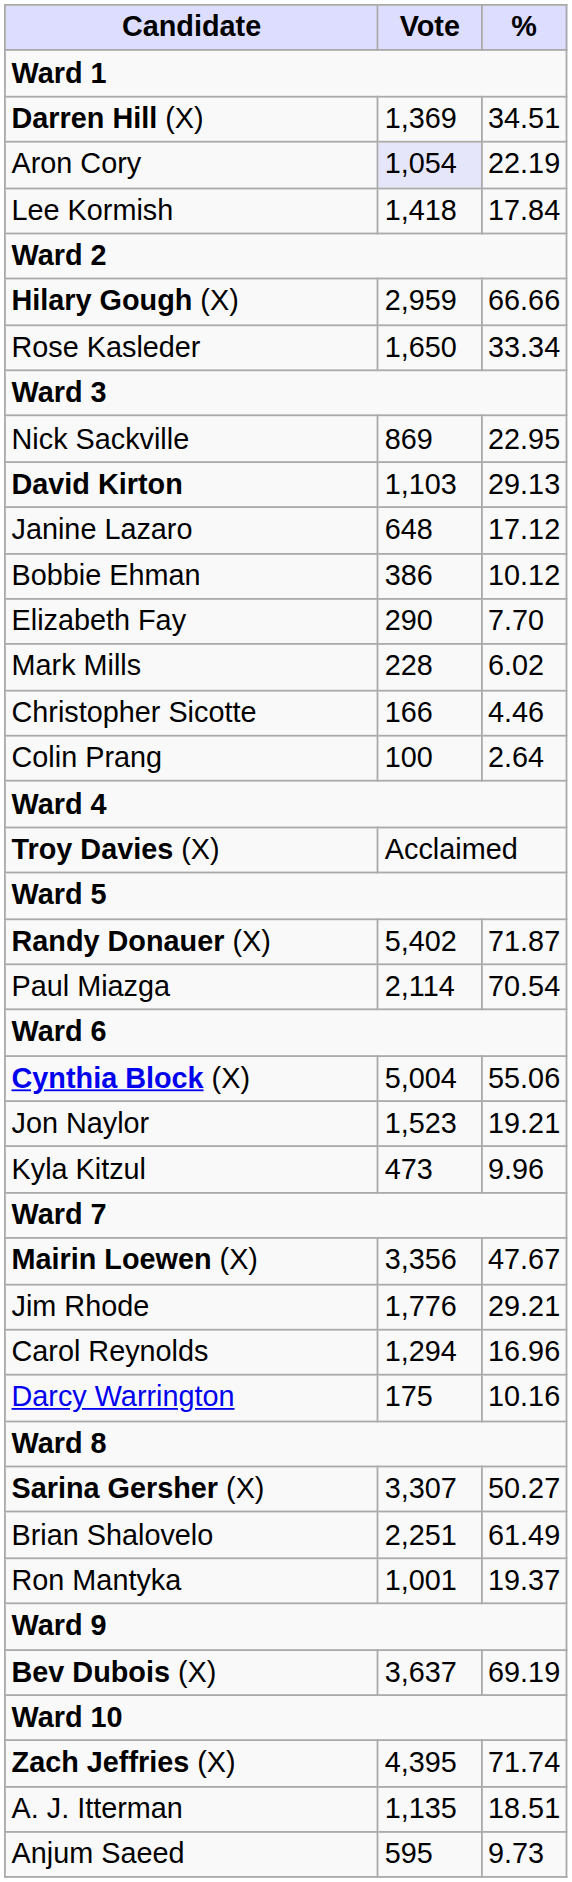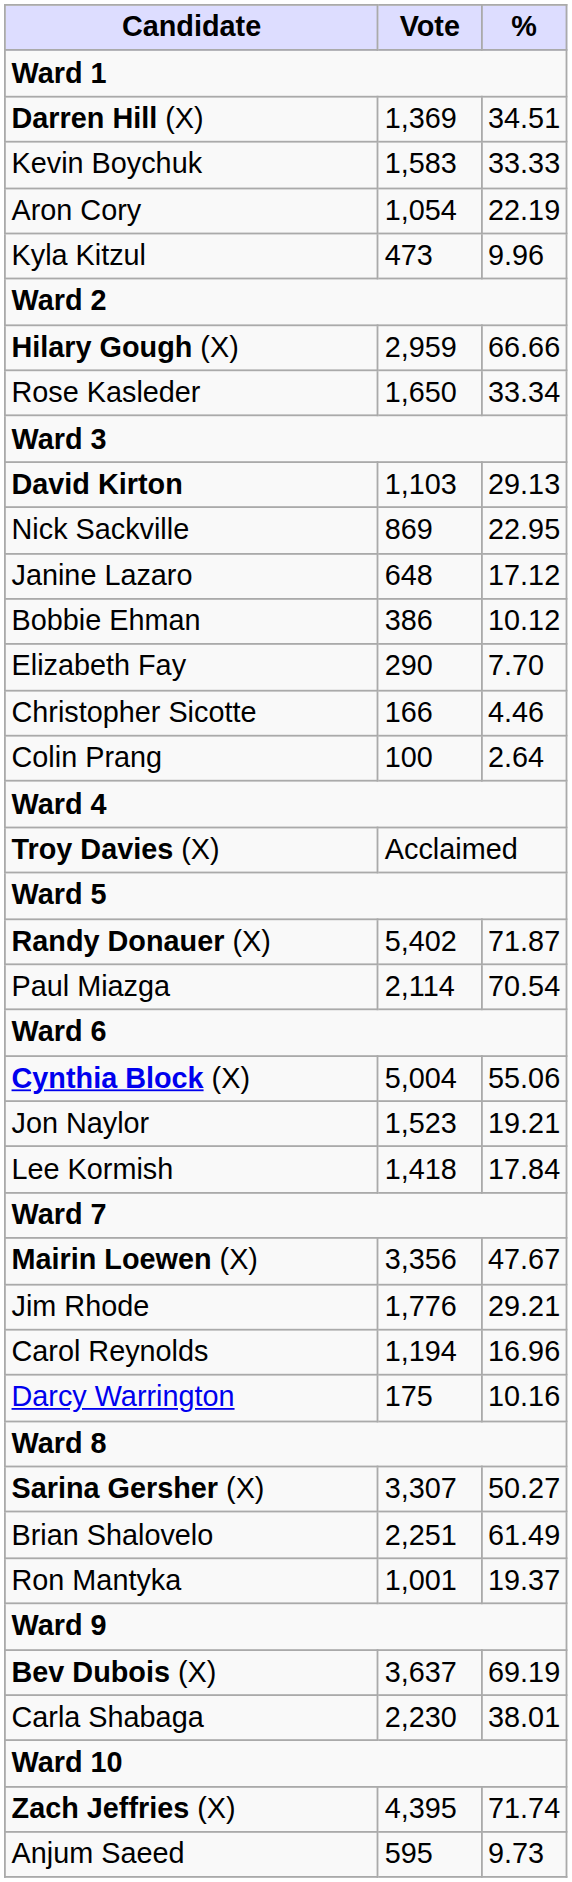+ row: Kevin Boychuk | 1,583 | 33.33
Aron Cory | Vote: lavender background -> no background
rows swapped: Kyla Kitzul <-> Lee Kormish
rows swapped: David Kirton <-> Nick Sackville
- row: Mark Mills | 228 | 6.02
Carol Reynolds | Vote: 1,294 -> 1,194
+ row: Carla Shabaga | 2,230 | 38.01
- row: A. J. Itterman | 1,135 | 18.51
